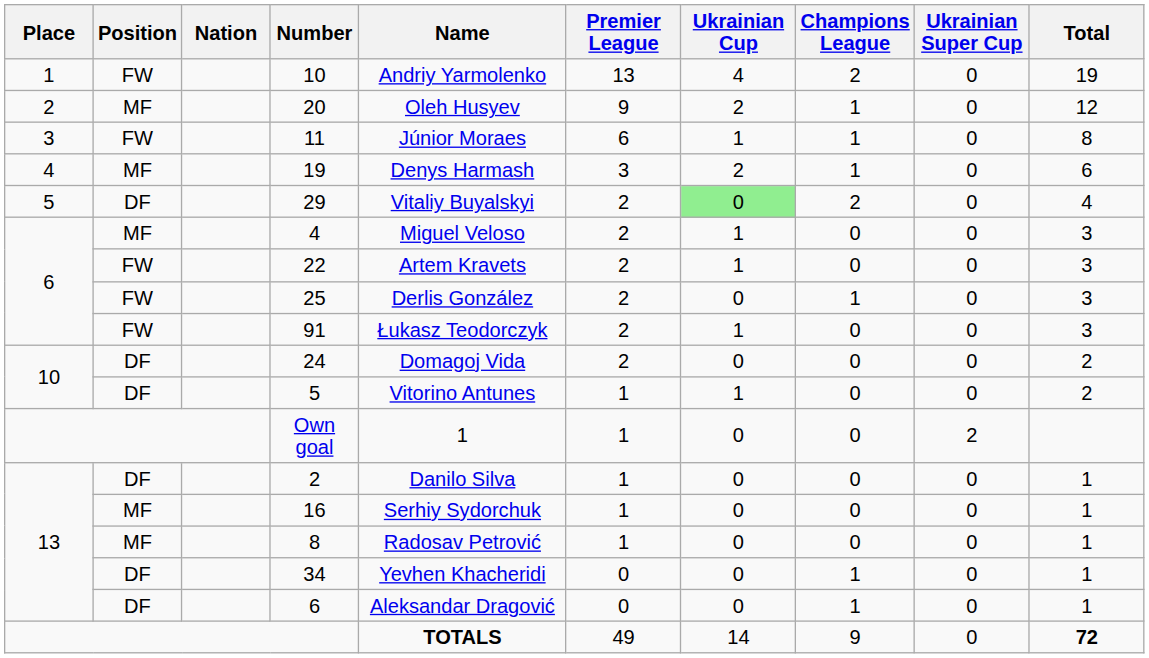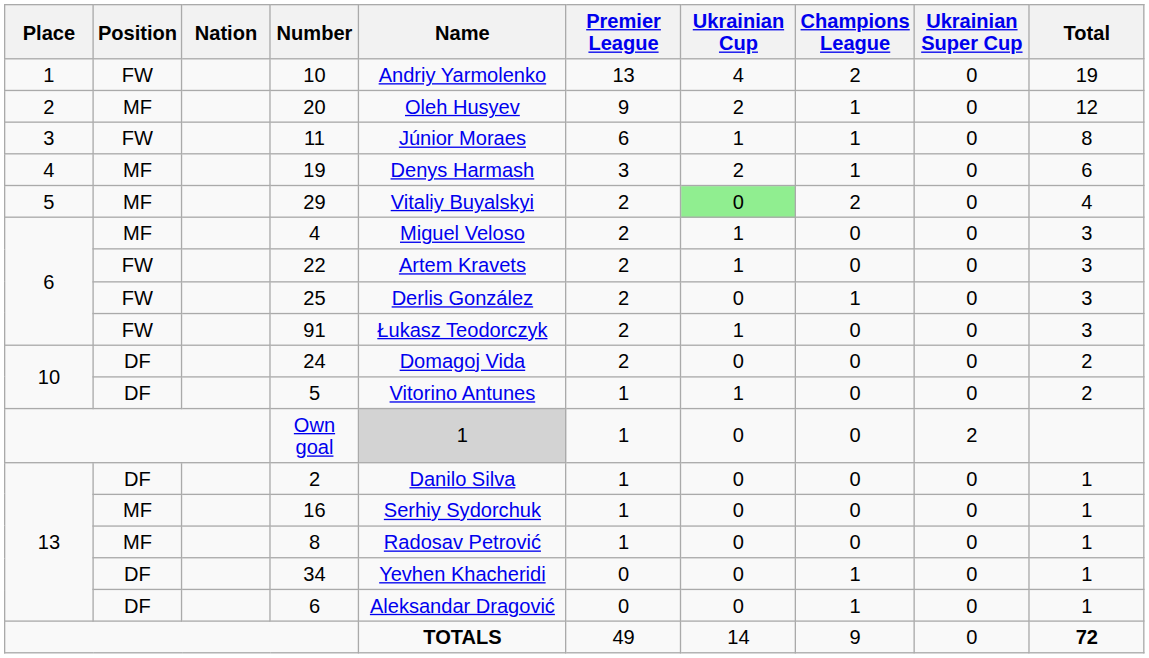29 | Position: DF -> MF
Own goal | Name: no background -> lightgrey background
